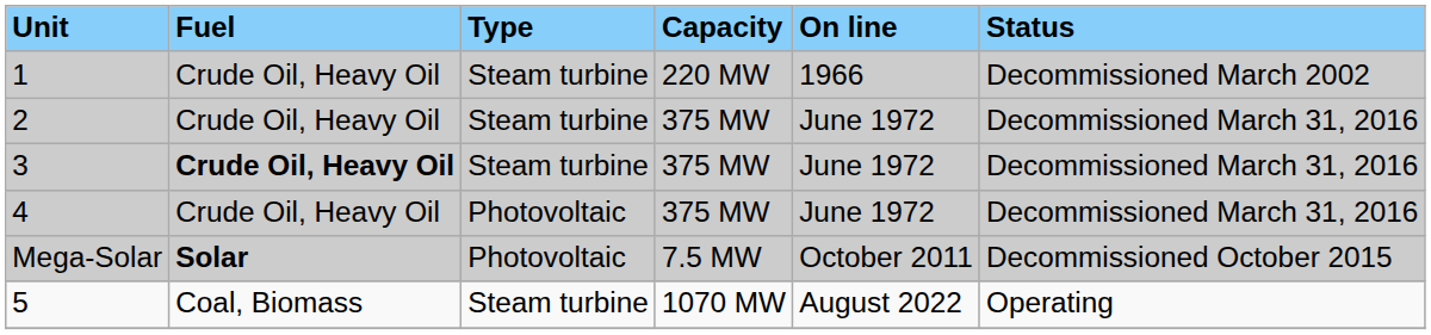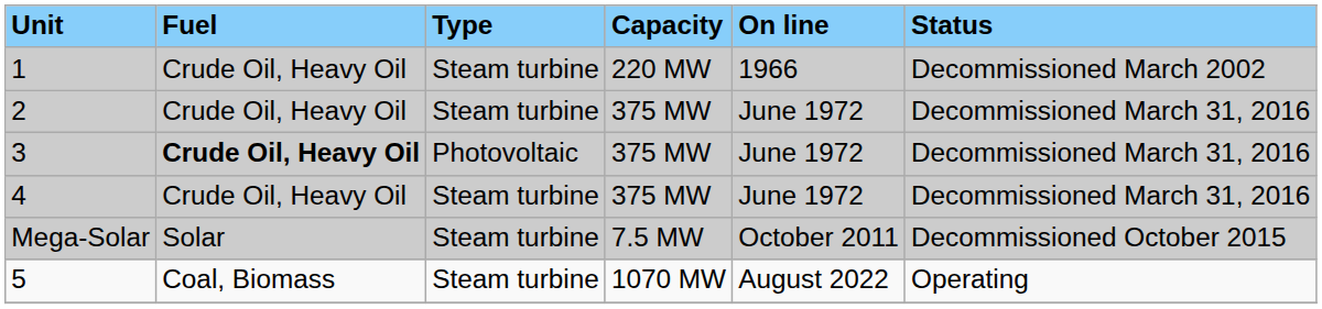3 | Type: Steam turbine -> Photovoltaic
4 | Type: Photovoltaic -> Steam turbine
Mega-Solar | Fuel: bold -> normal
Mega-Solar | Type: Photovoltaic -> Steam turbine
